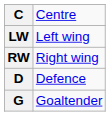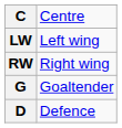rows swapped: D <-> G
